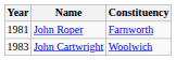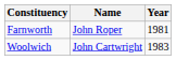columns swapped: Year <-> Constituency
